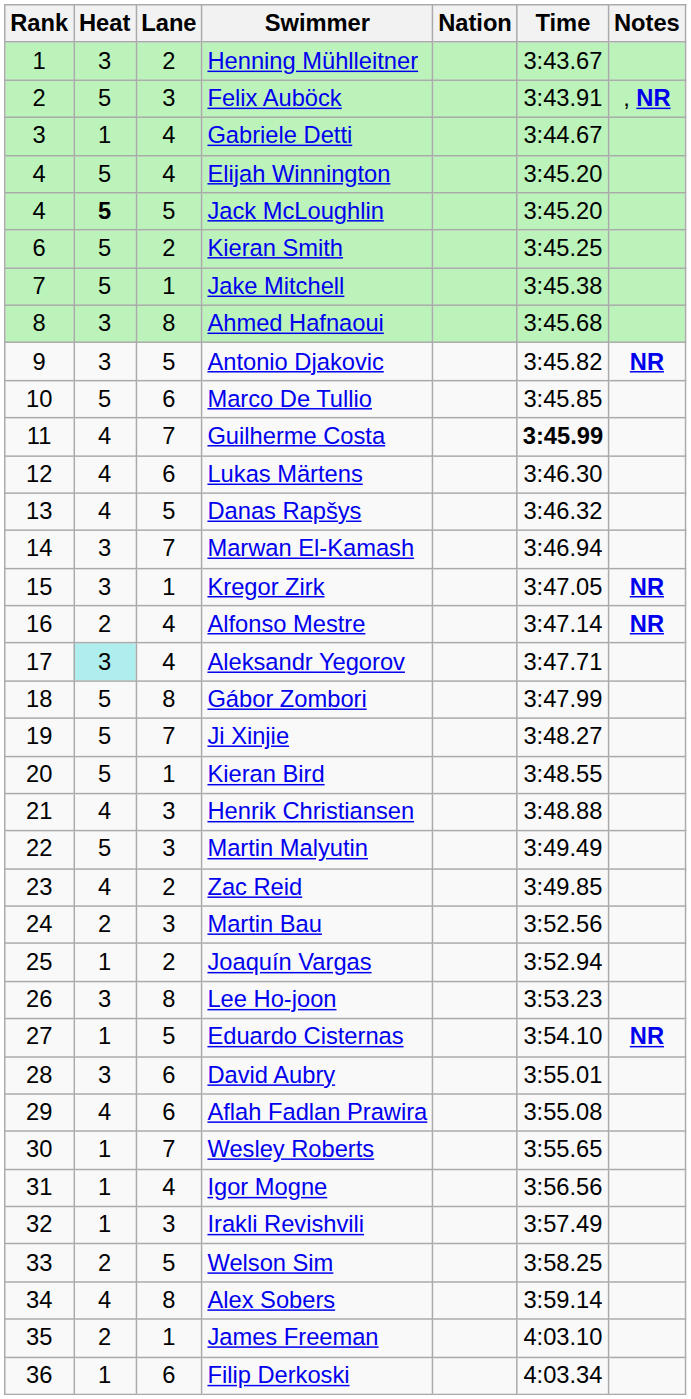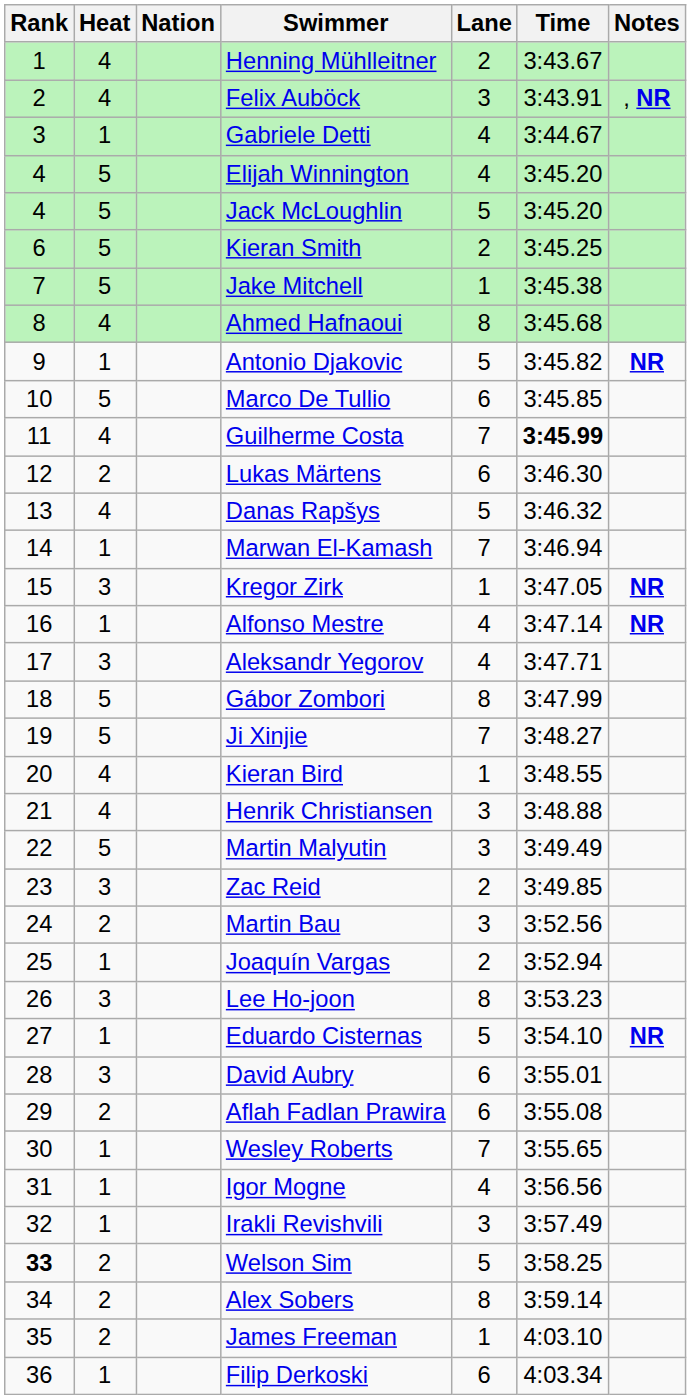columns swapped: Lane <-> Nation
Henning Mühlleitner | Heat: 3 -> 4
Felix Auböck | Heat: 5 -> 4
Jack McLoughlin | Heat: bold -> normal
Ahmed Hafnaoui | Heat: 3 -> 4
Antonio Djakovic | Heat: 3 -> 1
Lukas Märtens | Heat: 4 -> 2
Marwan El-Kamash | Heat: 3 -> 1
Alfonso Mestre | Heat: 2 -> 1
Aleksandr Yegorov | Heat: paleturquoise background -> no background
Kieran Bird | Heat: 5 -> 4
Zac Reid | Heat: 4 -> 3
Aflah Fadlan Prawira | Heat: 4 -> 2
Welson Sim | Rank: normal -> bold
Alex Sobers | Heat: 4 -> 2
